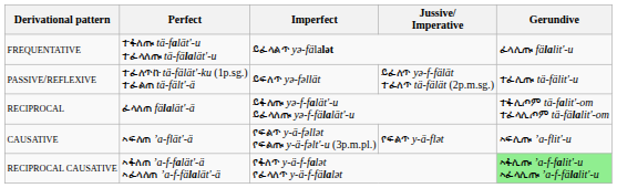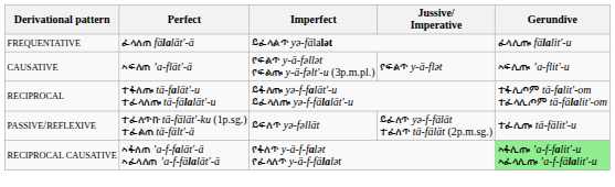FREQUENTATIVE | Perfect: ተፋለጡ tä-falät'-u ተፈላለጡ tä-fälalät'-u -> ፈላለጠ fälalät'-ä
rows swapped: PASSIVE/REFLEXIVE <-> CAUSATIVE
RECIPROCAL | Perfect: ፈላለጠ fälalät'-ä -> ተፋለጡ tä-falät'-u ተፈላለጡ tä-fälalät'-u
